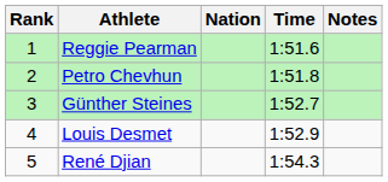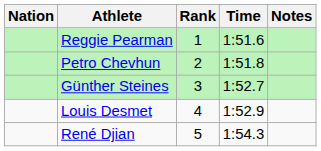columns swapped: Rank <-> Nation
